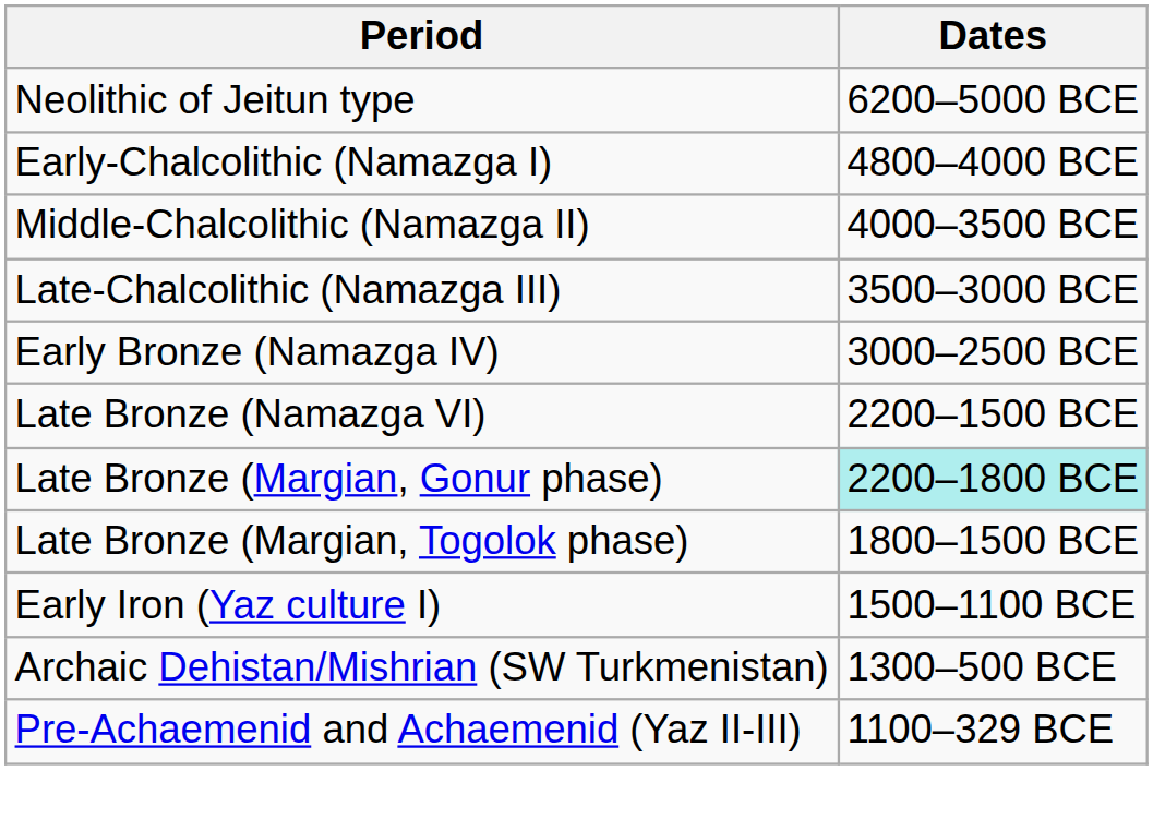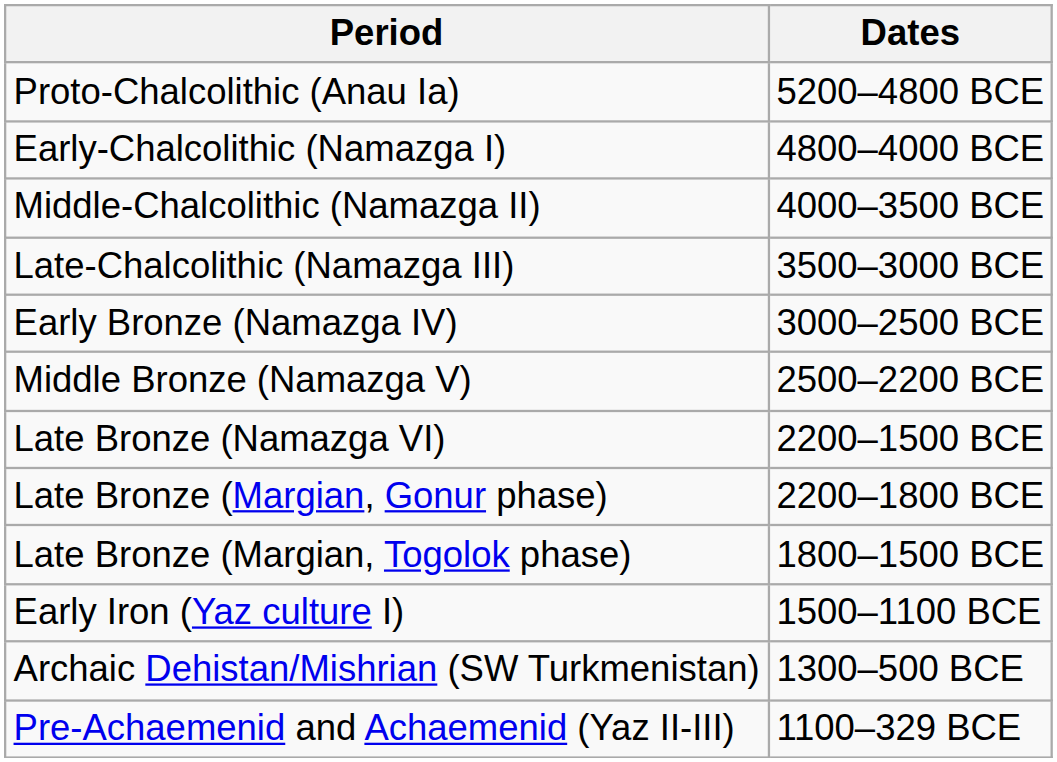- row: Neolithic of Jeitun type | 6200–5000 BCE
+ row: Proto-Chalcolithic (Anau Ia) | 5200–4800 BCE
+ row: Middle Bronze (Namazga V) | 2500–2200 BCE
Late Bronze (Margian, Gonur phase) | Dates: paleturquoise background -> no background
